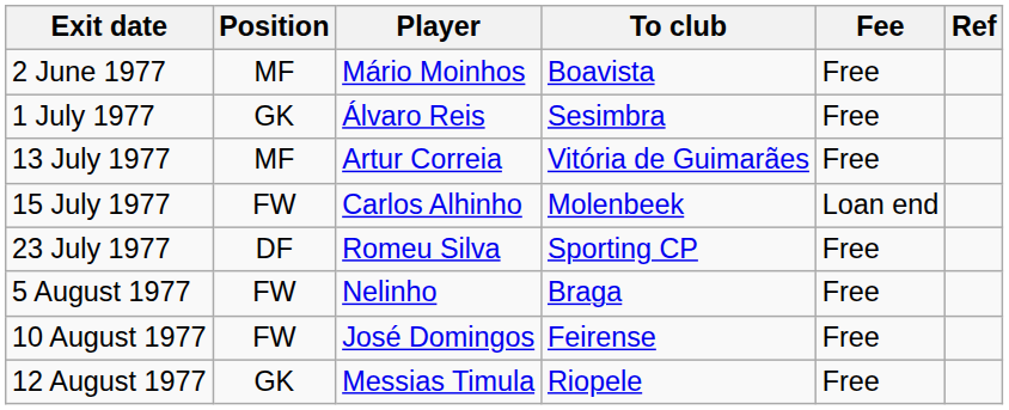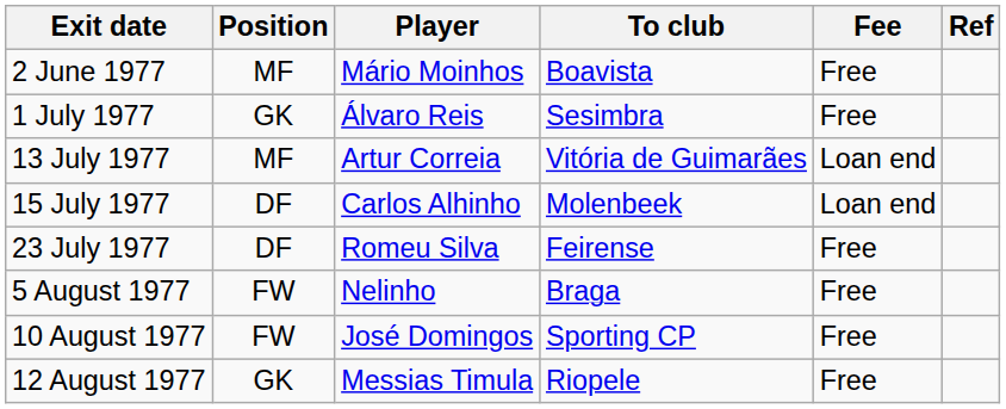13 July 1977 | Fee: Free -> Loan end
15 July 1977 | Position: FW -> DF
23 July 1977 | To club: Sporting CP -> Feirense
10 August 1977 | To club: Feirense -> Sporting CP
